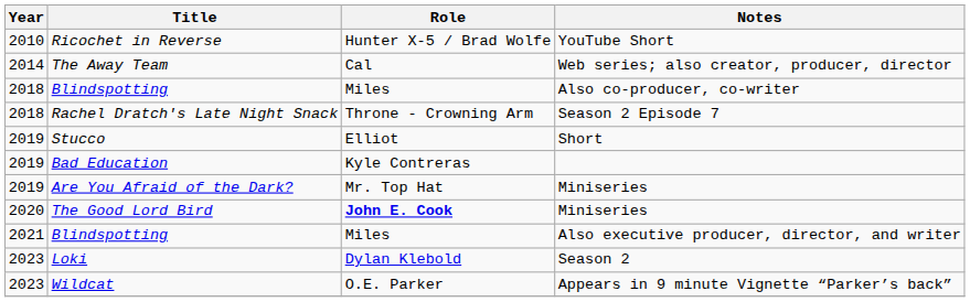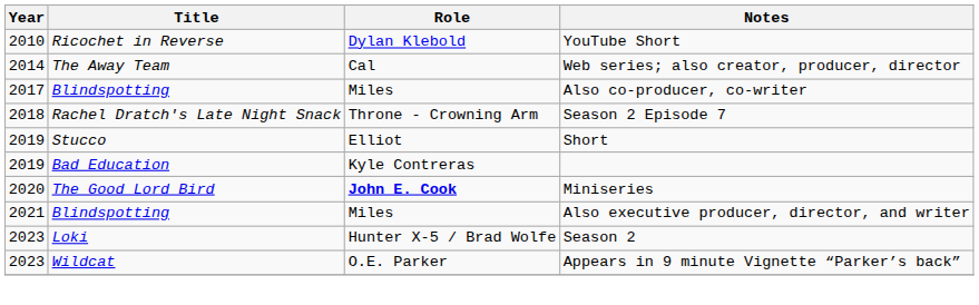Ricochet in Reverse | Role: Hunter X-5 / Brad Wolfe -> Dylan Klebold
Blindspotting / Also co-producer, co-writer | Year: 2018 -> 2017
- row: 2019 | Are You Afraid of the Dark? | Mr. Top Hat | Miniseries
Loki | Role: Dylan Klebold -> Hunter X-5 / Brad Wolfe
